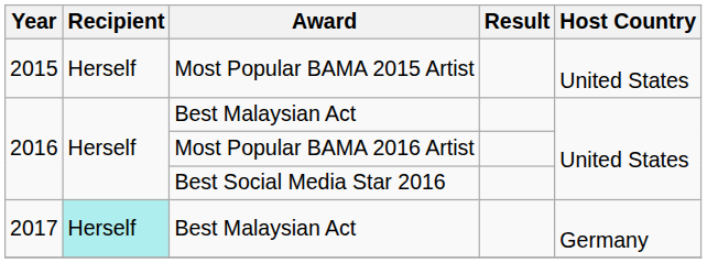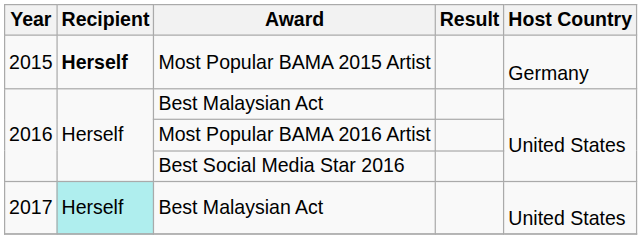Most Popular BAMA 2015 Artist | Recipient: normal -> bold
Most Popular BAMA 2015 Artist | Host Country: United States -> Germany
2017 / Best Malaysian Act | Host Country: Germany -> United States
